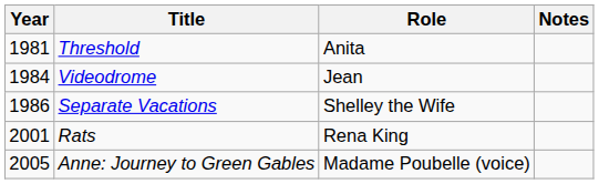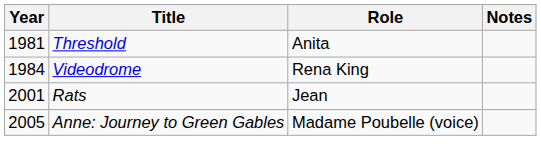Videodrome | Role: Jean -> Rena King
- row: 1986 | Separate Vacations | Shelley the Wife
Rats | Role: Rena King -> Jean
